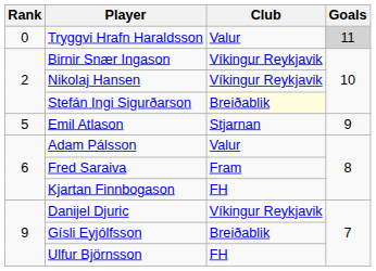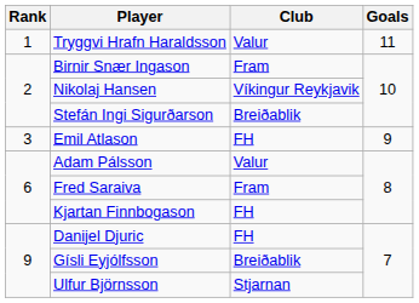Tryggvi Hrafn Haraldsson | Rank: 0 -> 1
Tryggvi Hrafn Haraldsson | Goals: lightgrey background -> no background
Birnir Snær Ingason | Club: Víkingur Reykjavik -> Fram
Stefán Ingi Sigurðarson | Club: lightyellow background -> no background
Emil Atlason | Rank: 5 -> 3
Emil Atlason | Club: Stjarnan -> FH
Danijel Djuric | Club: Víkingur Reykjavik -> FH
Ulfur Björnsson | Club: FH -> Stjarnan
